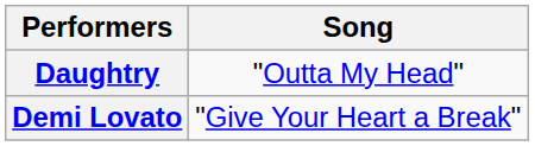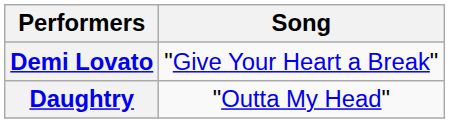rows swapped: Demi Lovato <-> Daughtry
